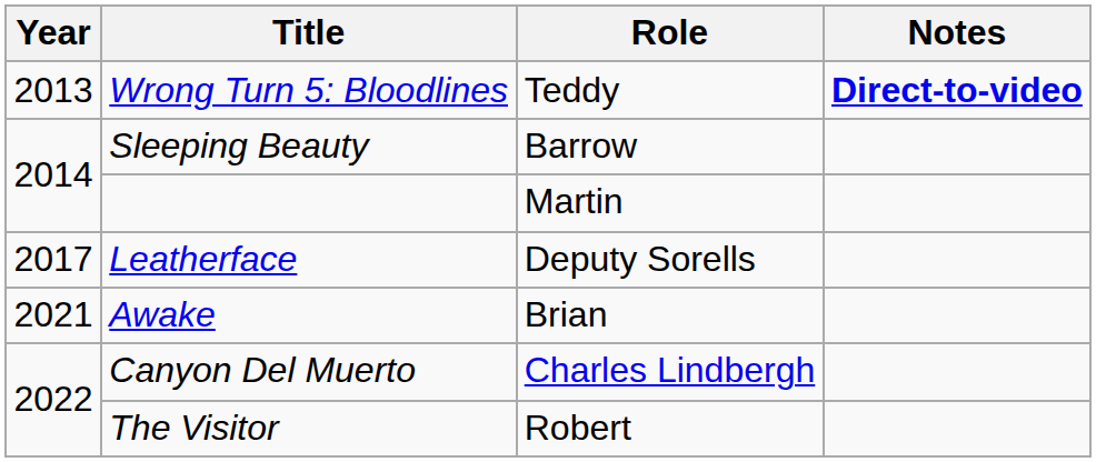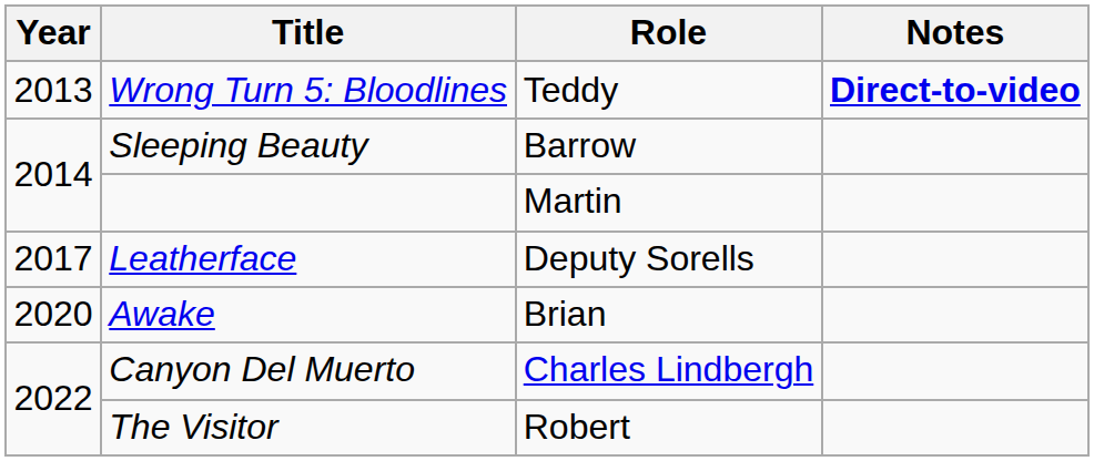Awake | Year: 2021 -> 2020
